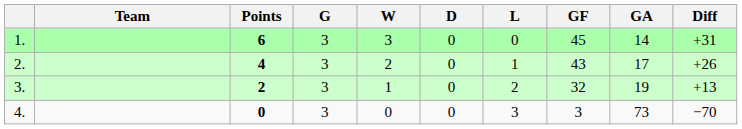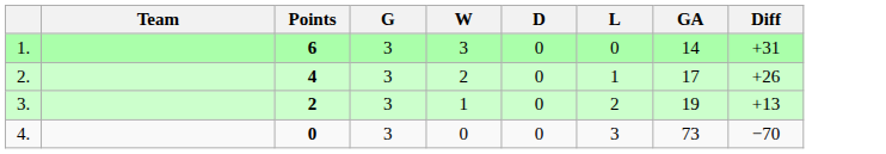- column: GF | 45 | 43 | 32 | 3
